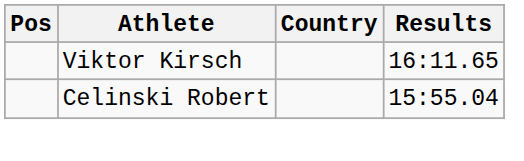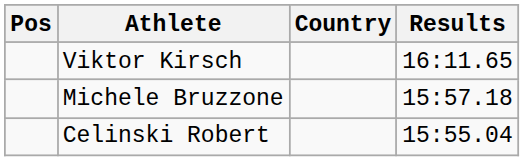+ row: Michele Bruzzone | 15:57.18
